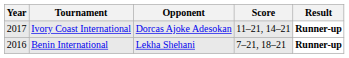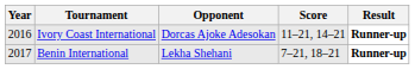Ivory Coast International | Year: 2017 -> 2016
Benin International | Year: 2016 -> 2017
